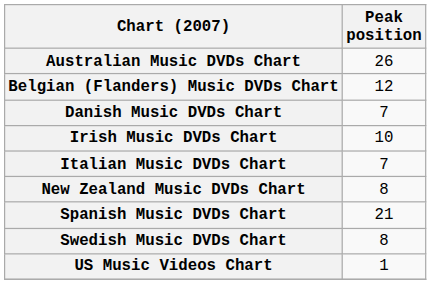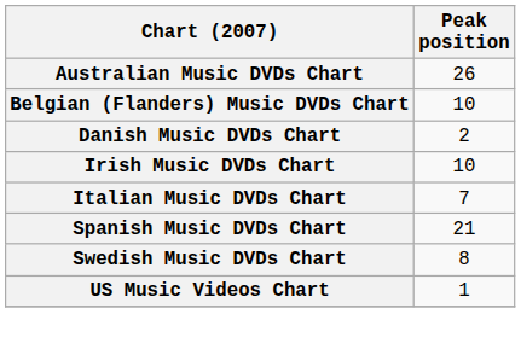Belgian (Flanders) Music DVDs Chart | Peak position: 12 -> 10
Danish Music DVDs Chart | Peak position: 7 -> 2
- row: New Zealand Music DVDs Chart | 8
